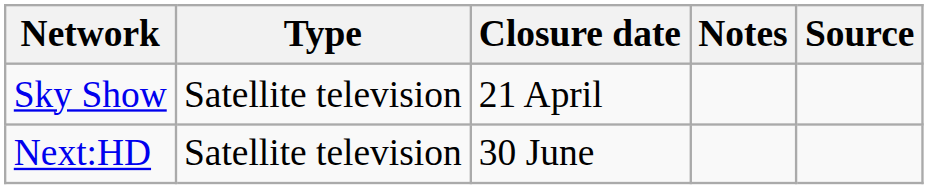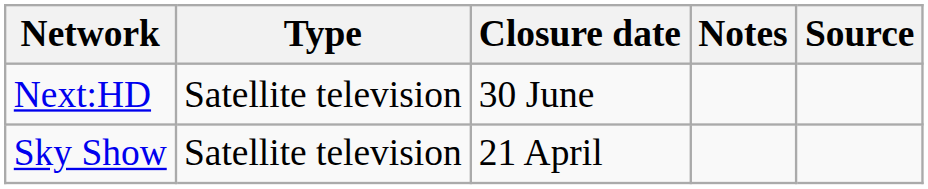rows swapped: Sky Show <-> Next:HD
